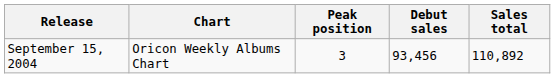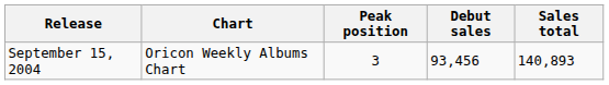September 15, 2004 | Sales total: 110,892 -> 140,893
